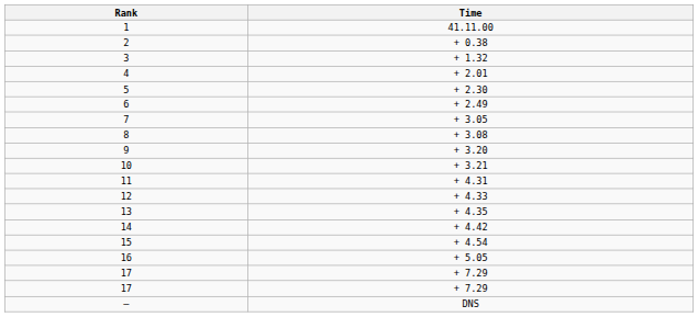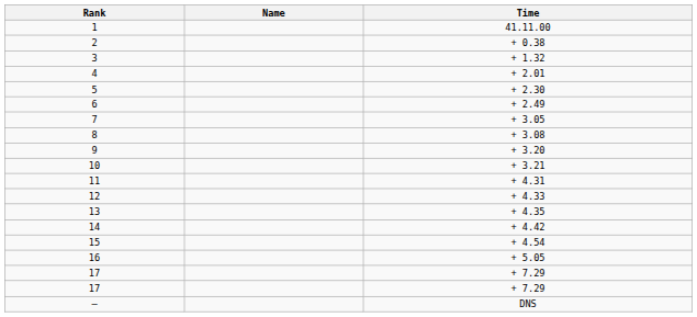+ column: Name
